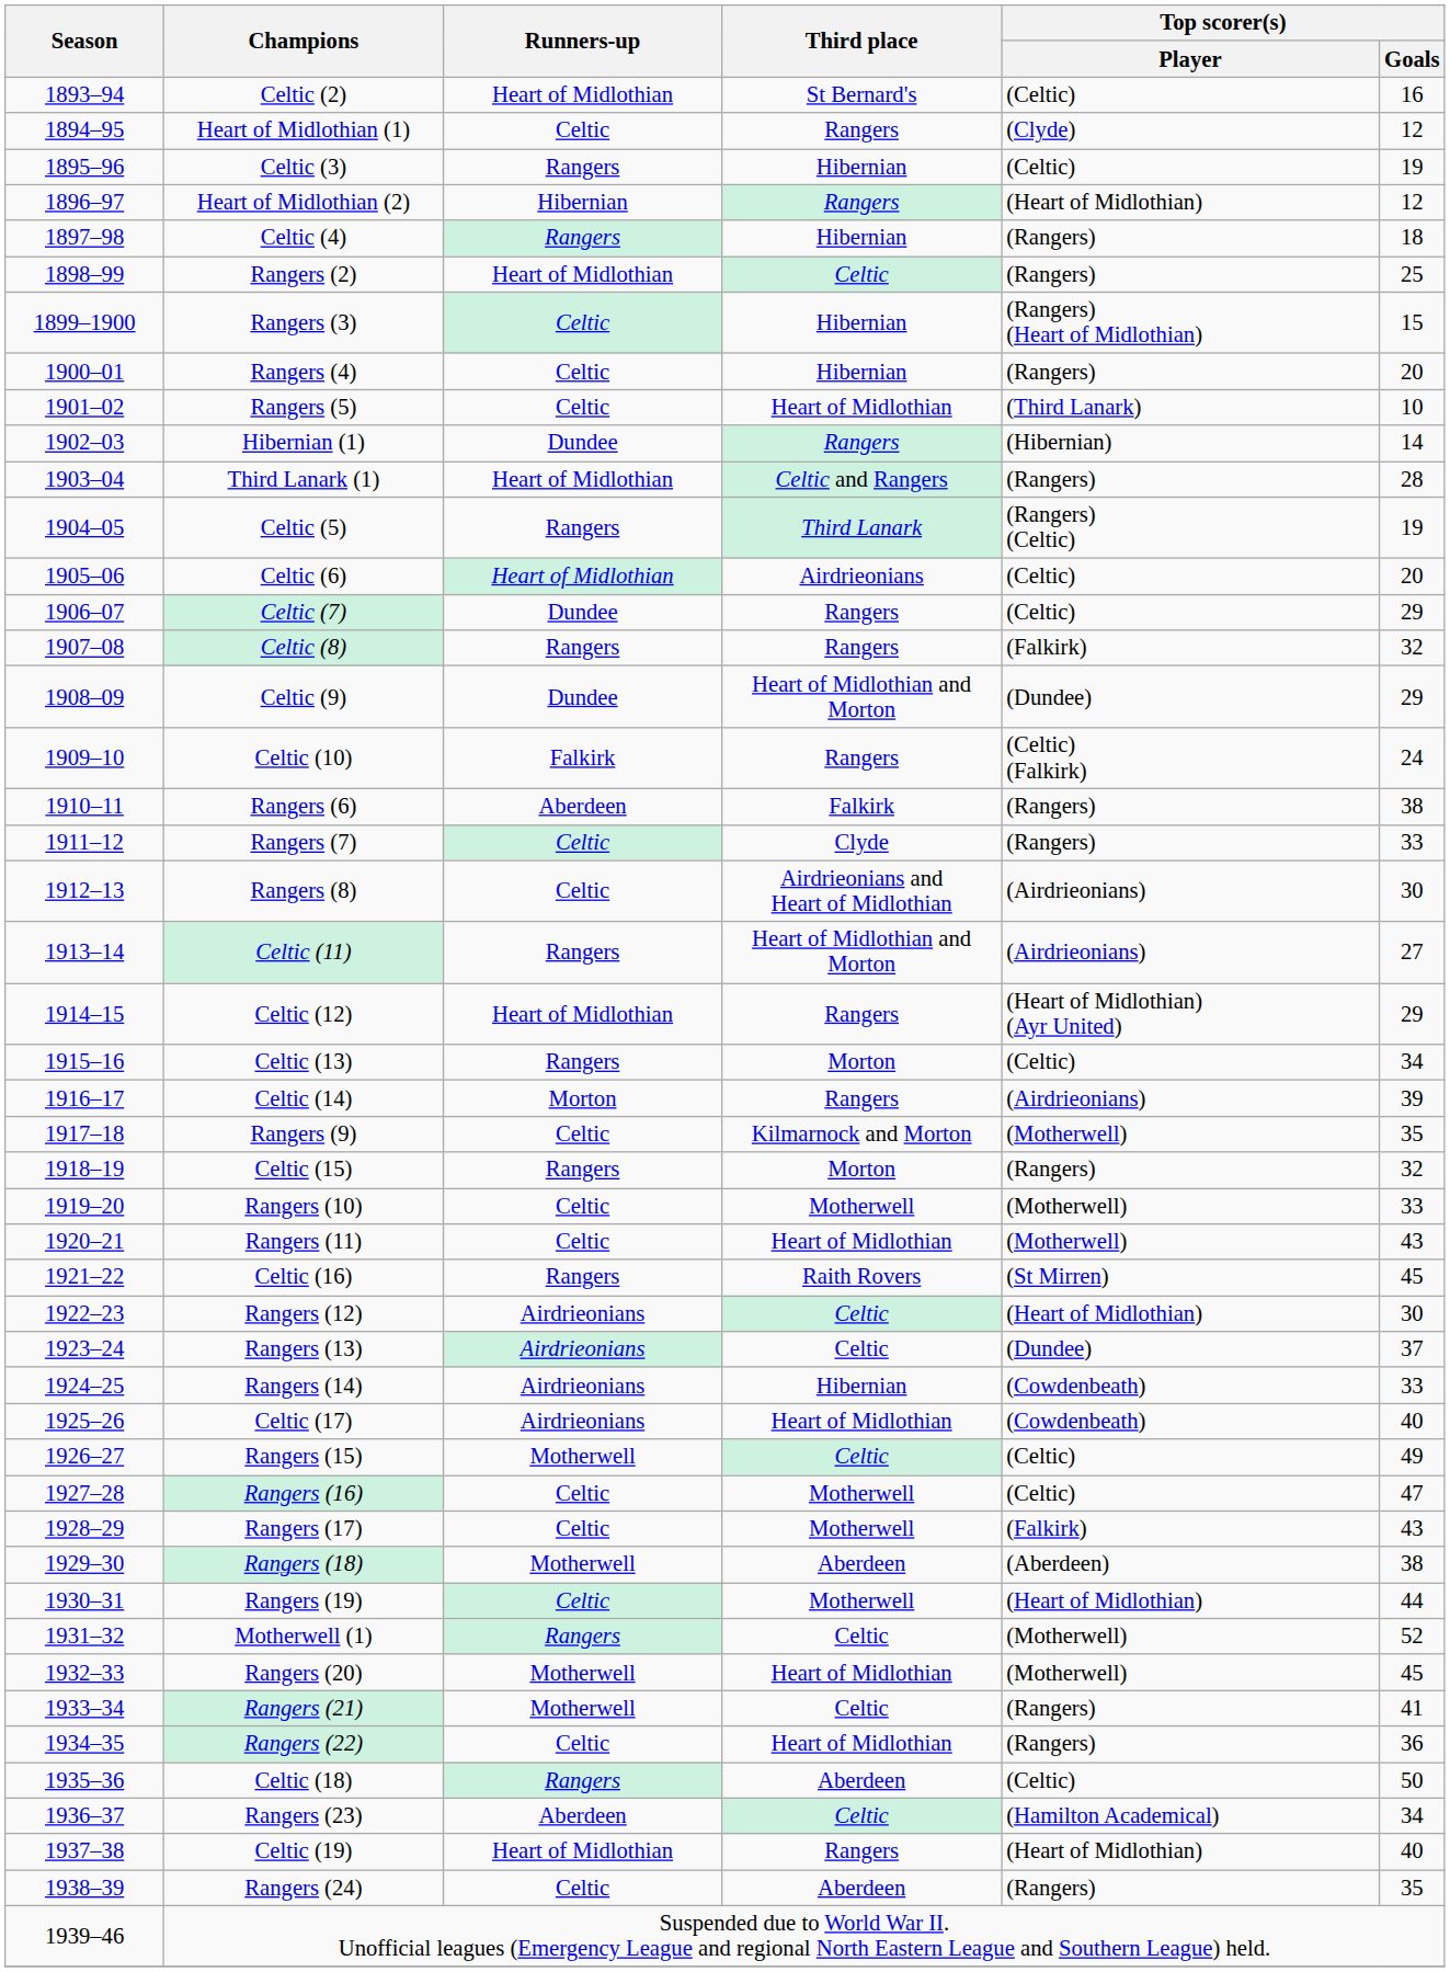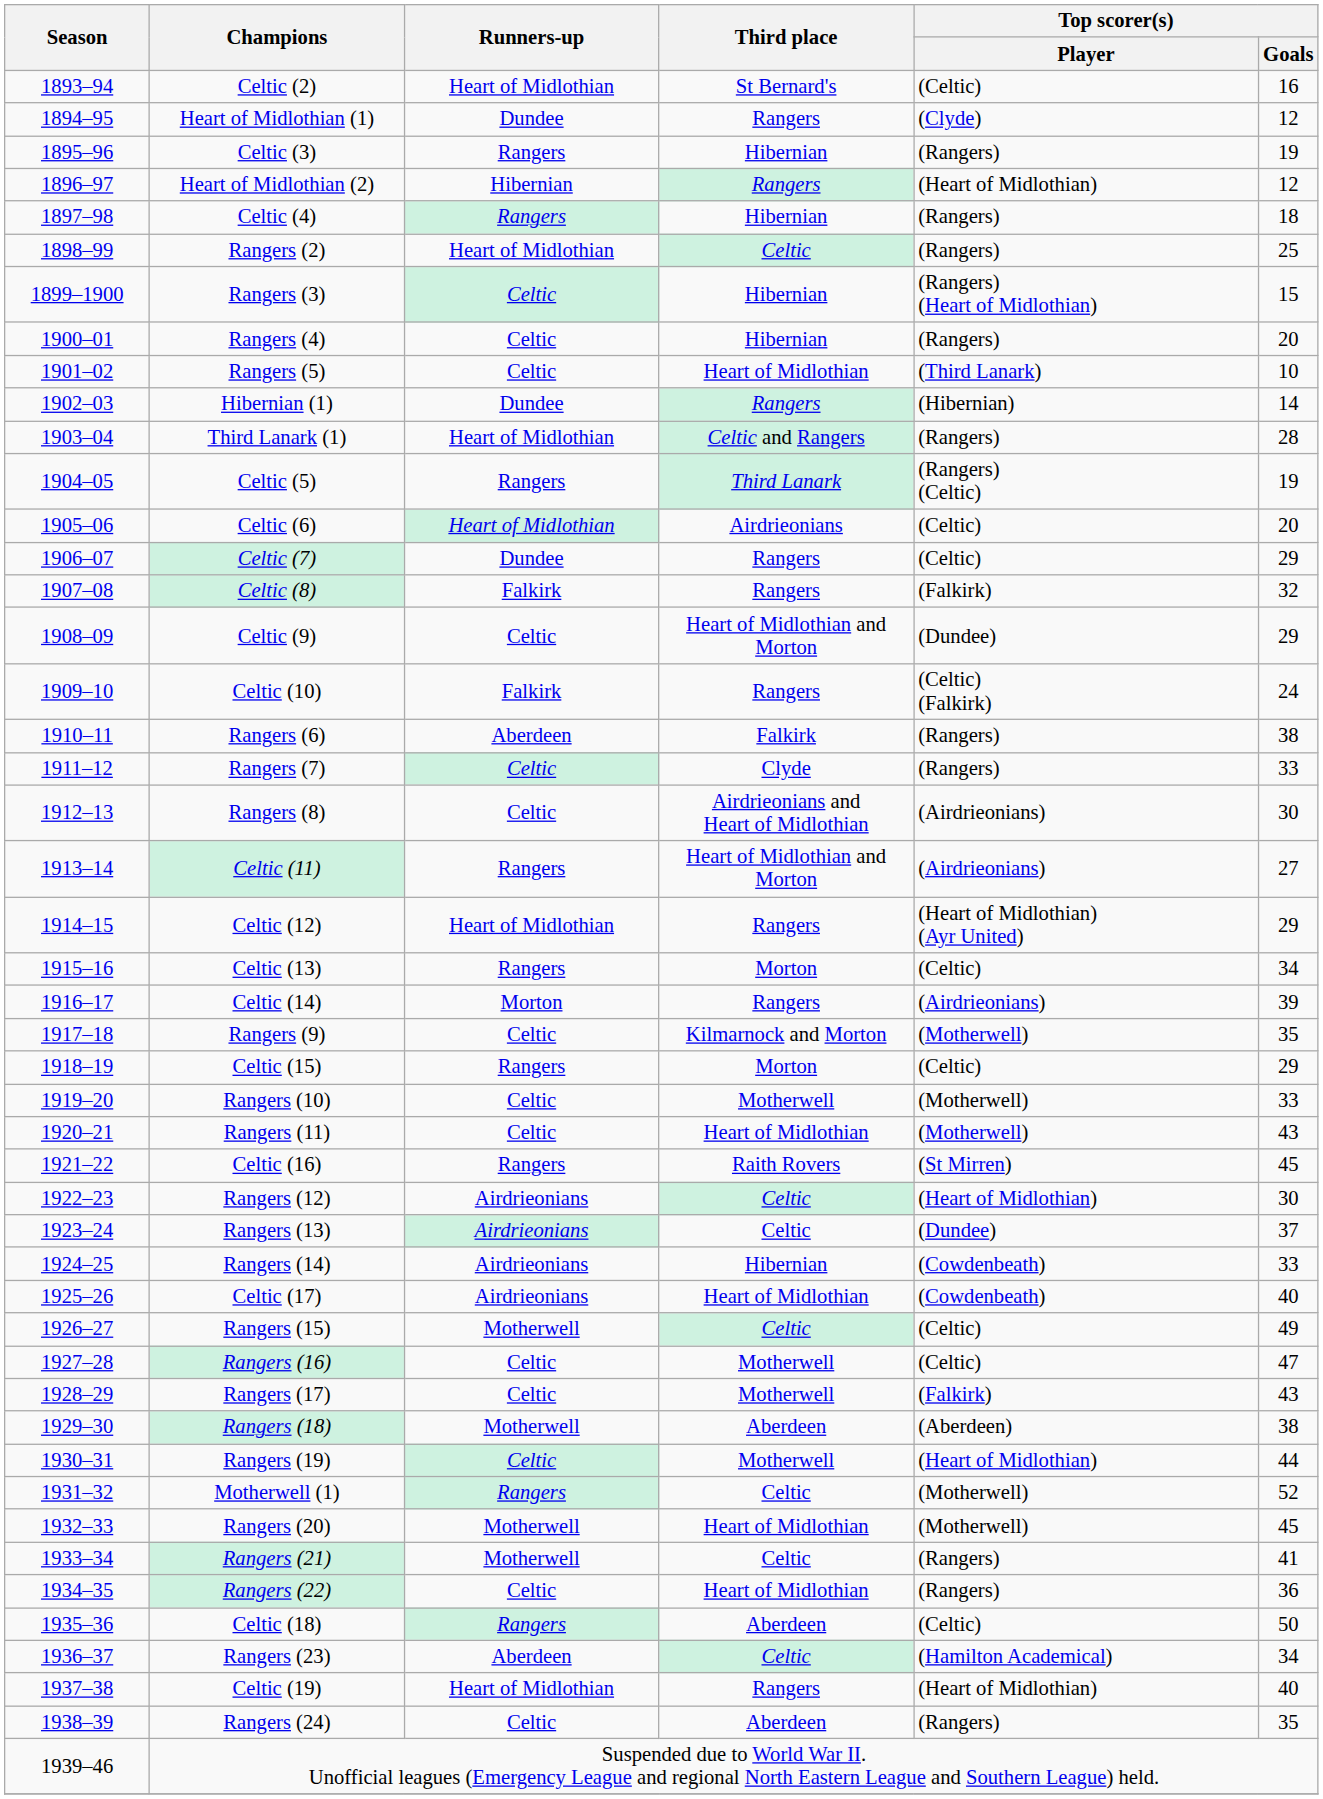Heart of Midlothian (1) | Runners-up: Celtic -> Dundee
Celtic (3) | Top scorer(s) / Player: (Celtic) -> (Rangers)
Celtic (8) | Runners-up: Rangers -> Falkirk
Celtic (9) | Runners-up: Dundee -> Celtic
Celtic (15) | Top scorer(s) / Player: (Rangers) -> (Celtic)
Celtic (15) | Top scorer(s) / Goals: 32 -> 29
